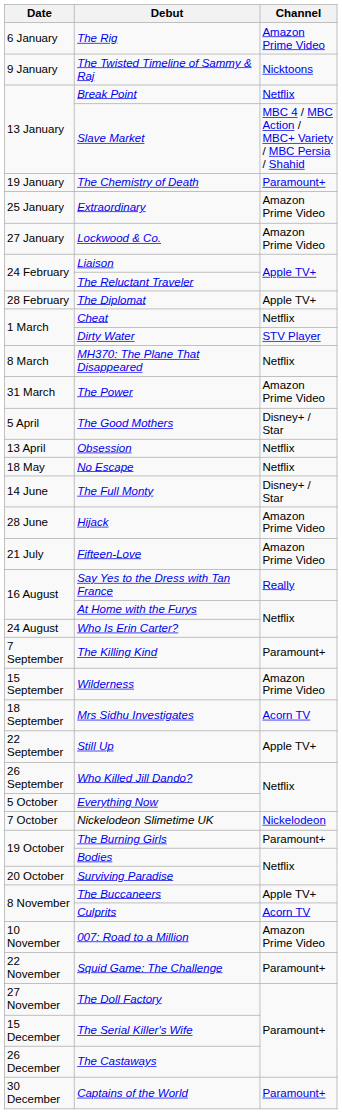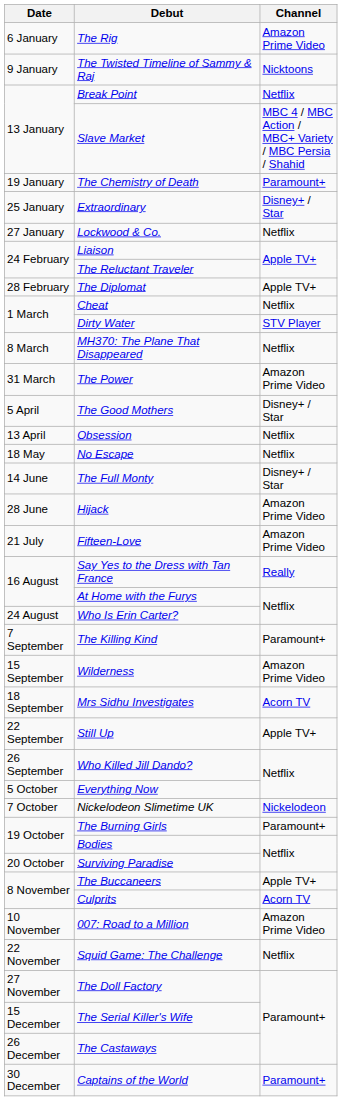Extraordinary | Channel: Amazon Prime Video -> Disney+ / Star
Lockwood & Co. | Channel: Amazon Prime Video -> Netflix
Squid Game: The Challenge | Channel: Paramount+ -> Netflix
